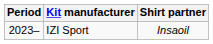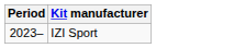- column: Shirt partner | Insaoil
